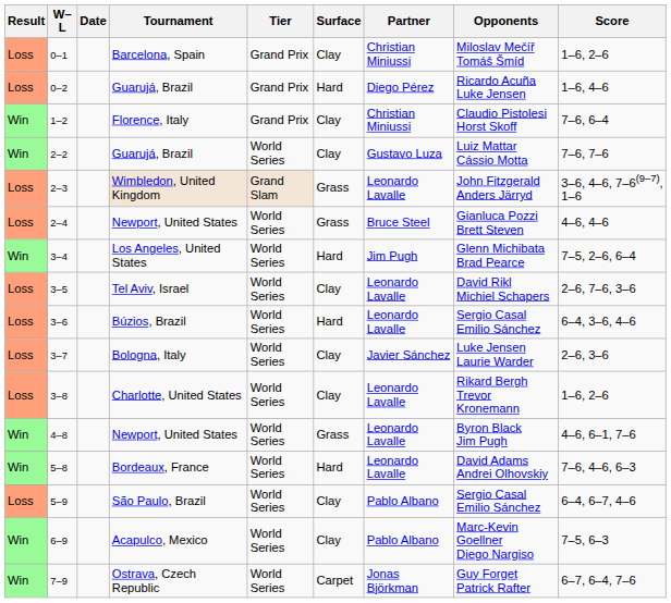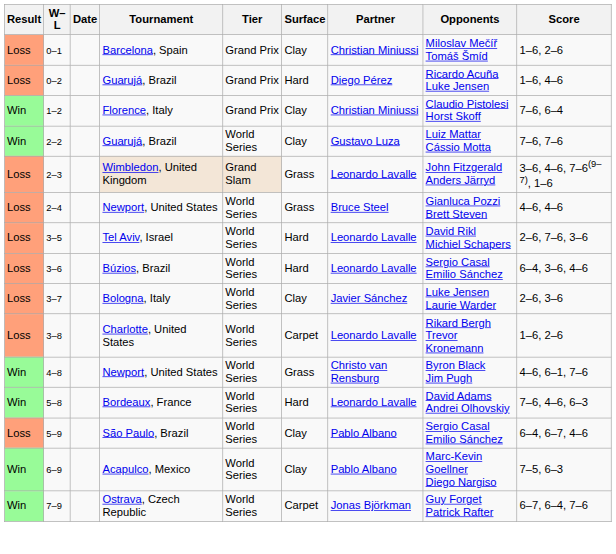- row: Win | 3–4 | Los Angeles, United States | World Series | Hard | Jim Pugh | Glenn Michibata Brad Pearce | 7–5, 2–6, 6–4
3–5 | Surface: Clay -> Hard
3–8 | Surface: Clay -> Carpet
4–8 | Partner: Leonardo Lavalle -> Christo van Rensburg
